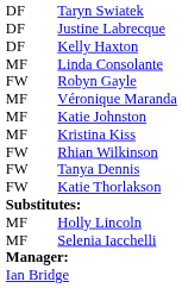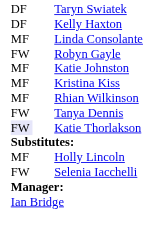- row: DF | Justine Labrecque
- row: MF | Véronique Maranda
Rhian Wilkinson | column 1: FW -> MF
Katie Thorlakson | column 1: no background -> lavender background
Selenia Iacchelli | column 1: MF -> FW
